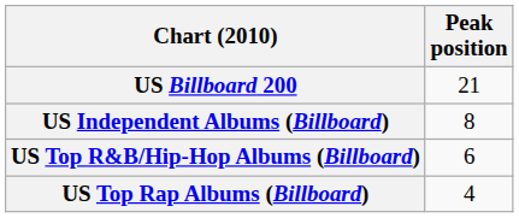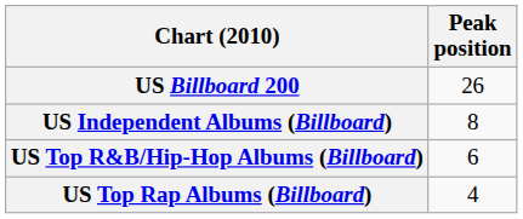US Billboard 200 | Peak position: 21 -> 26
